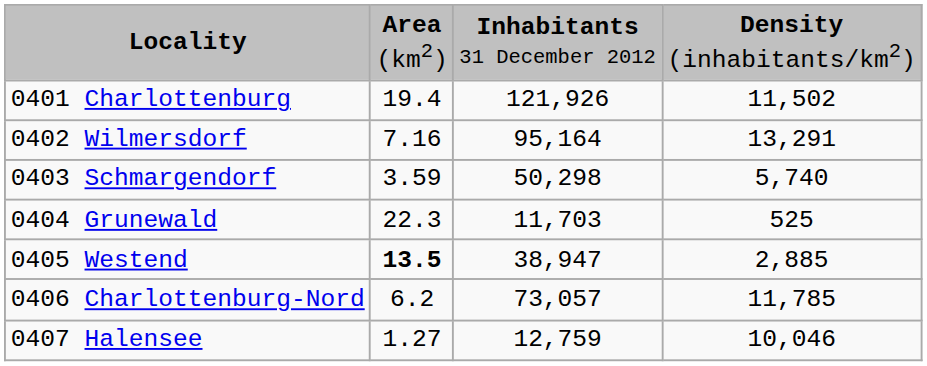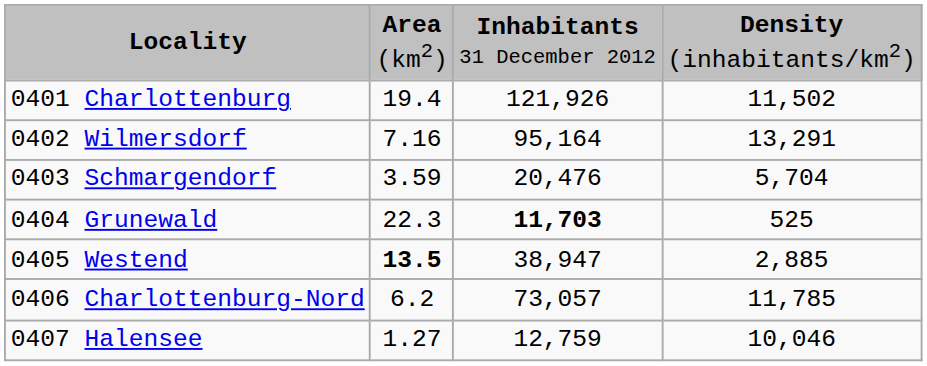0403 Schmargendorf | column 3: 50,298 -> 20,476
0403 Schmargendorf | column 4: 5,740 -> 5,704
0404 Grunewald | column 3: normal -> bold
